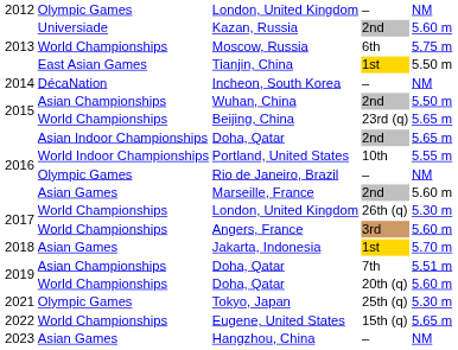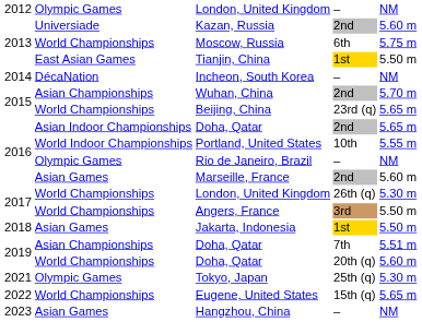Wuhan, China | column 5: 5.50 m -> 5.70 m
Angers, France | column 5: 5.60 m -> 5.50 m
Jakarta, Indonesia | column 5: 5.70 m -> 5.50 m
